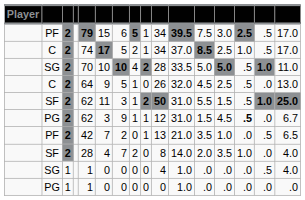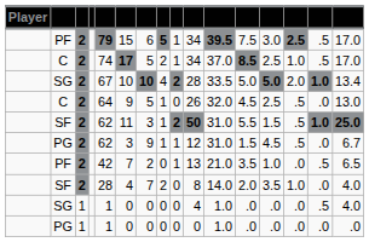SG / 2 | column 5: 70 -> 67
SG / 2 | column 14: .5 -> 2.0
SG / 2 | column 16: 11.0 -> 13.4
PG / 2 | column 14: bold -> normal
